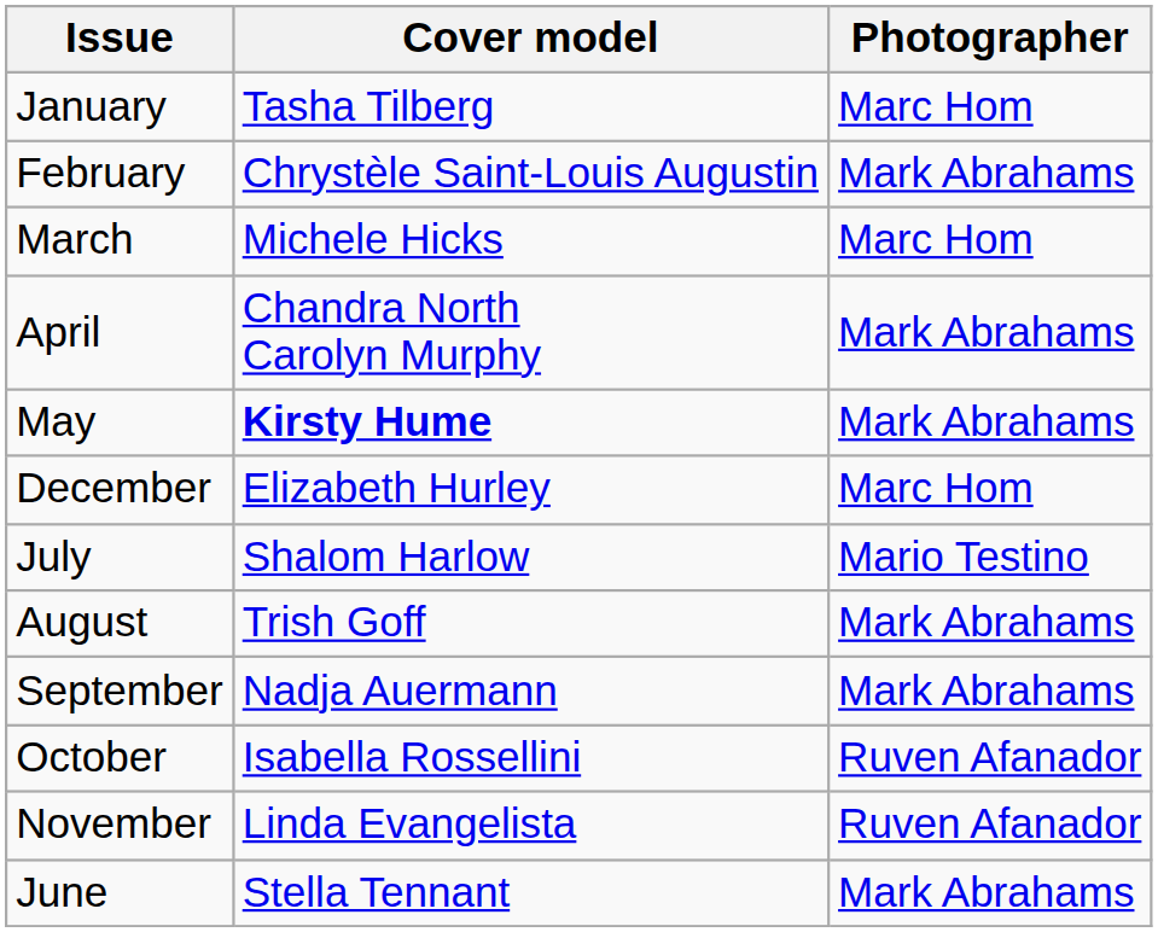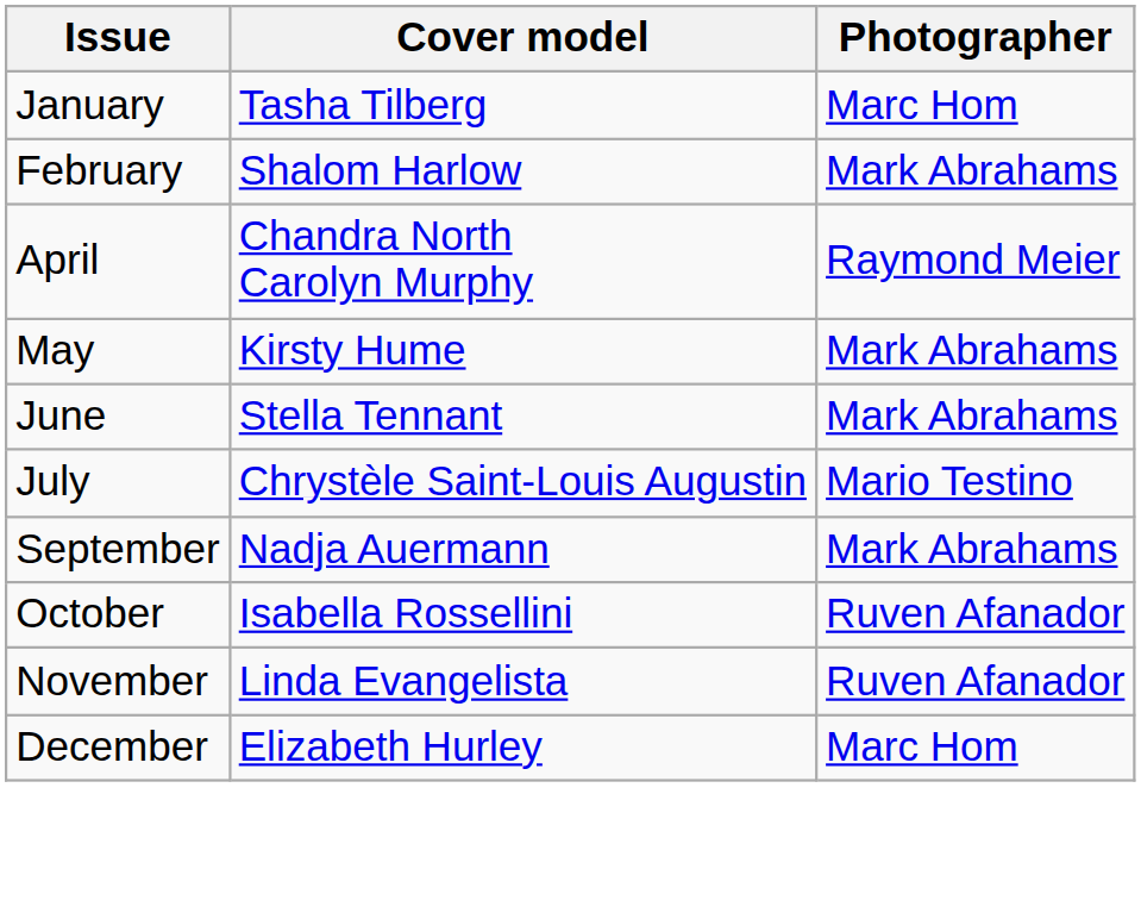February | Cover model: Chrystèle Saint-Louis Augustin -> Shalom Harlow
- row: March | Michele Hicks | Marc Hom
April | Photographer: Mark Abrahams -> Raymond Meier
May | Cover model: bold -> normal
rows swapped: June <-> December
July | Cover model: Shalom Harlow -> Chrystèle Saint-Louis Augustin
- row: August | Trish Goff | Mark Abrahams
